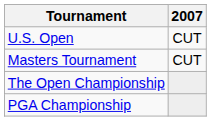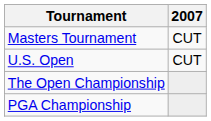rows swapped: Masters Tournament <-> U.S. Open
